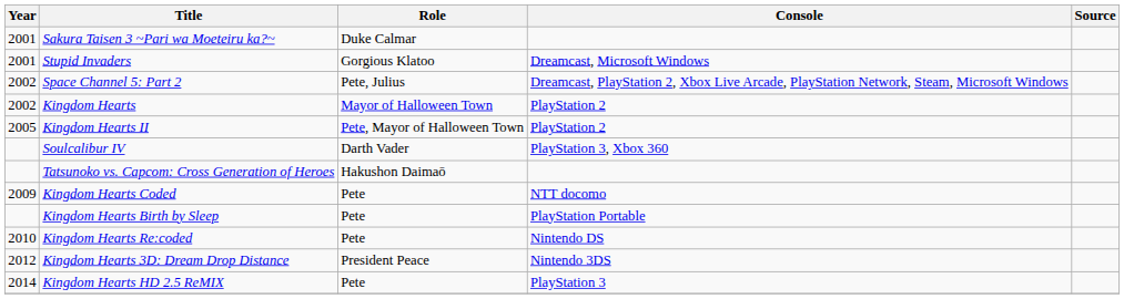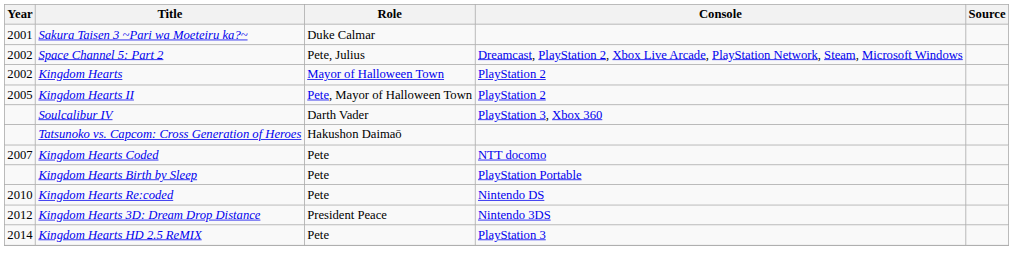- row: 2001 | Stupid Invaders | Gorgious Klatoo | Dreamcast, Microsoft Windows
Kingdom Hearts Coded | Year: 2009 -> 2007
